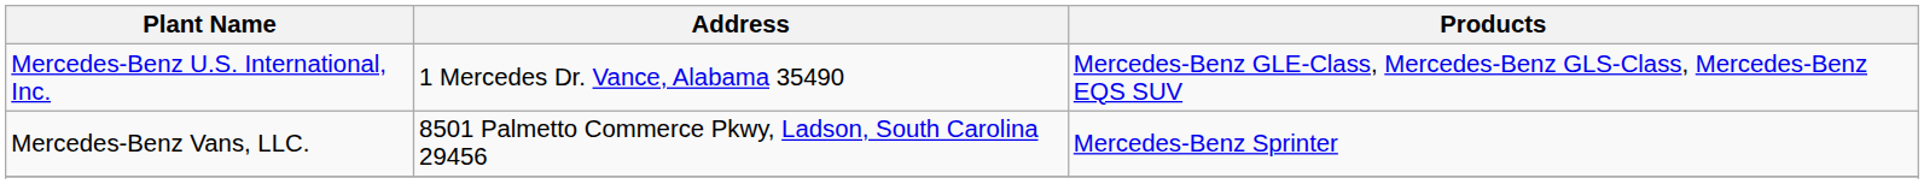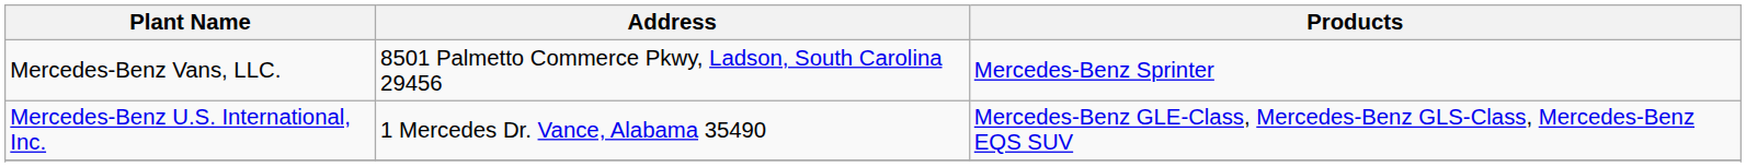rows swapped: Mercedes-Benz U.S. International, Inc. <-> Mercedes-Benz Vans, LLC.
